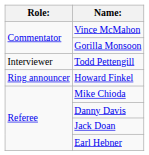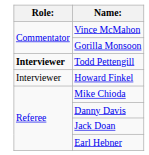Todd Pettengill | Role:: normal -> bold
Howard Finkel | Role:: Ring announcer -> Interviewer
